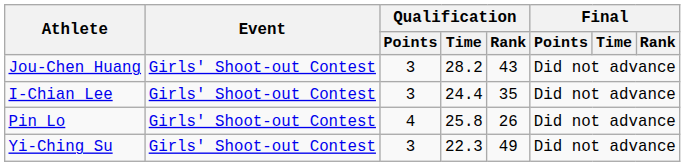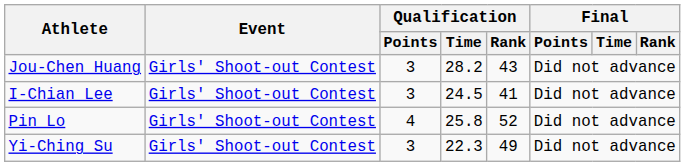I-Chian Lee | Qualification / Time: 24.4 -> 24.5
I-Chian Lee | Qualification / Rank: 35 -> 41
Pin Lo | Qualification / Rank: 26 -> 52
